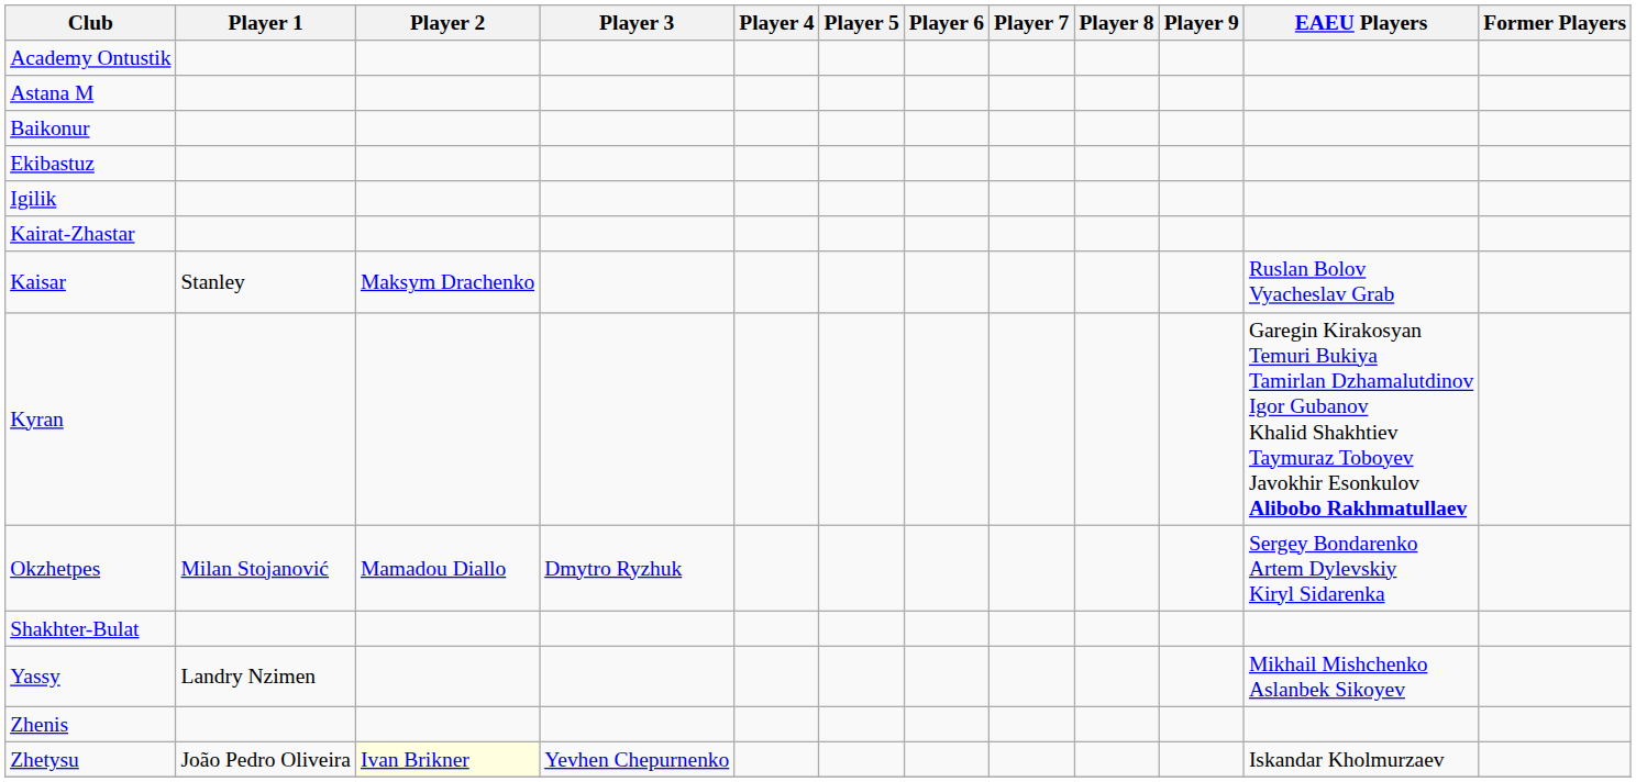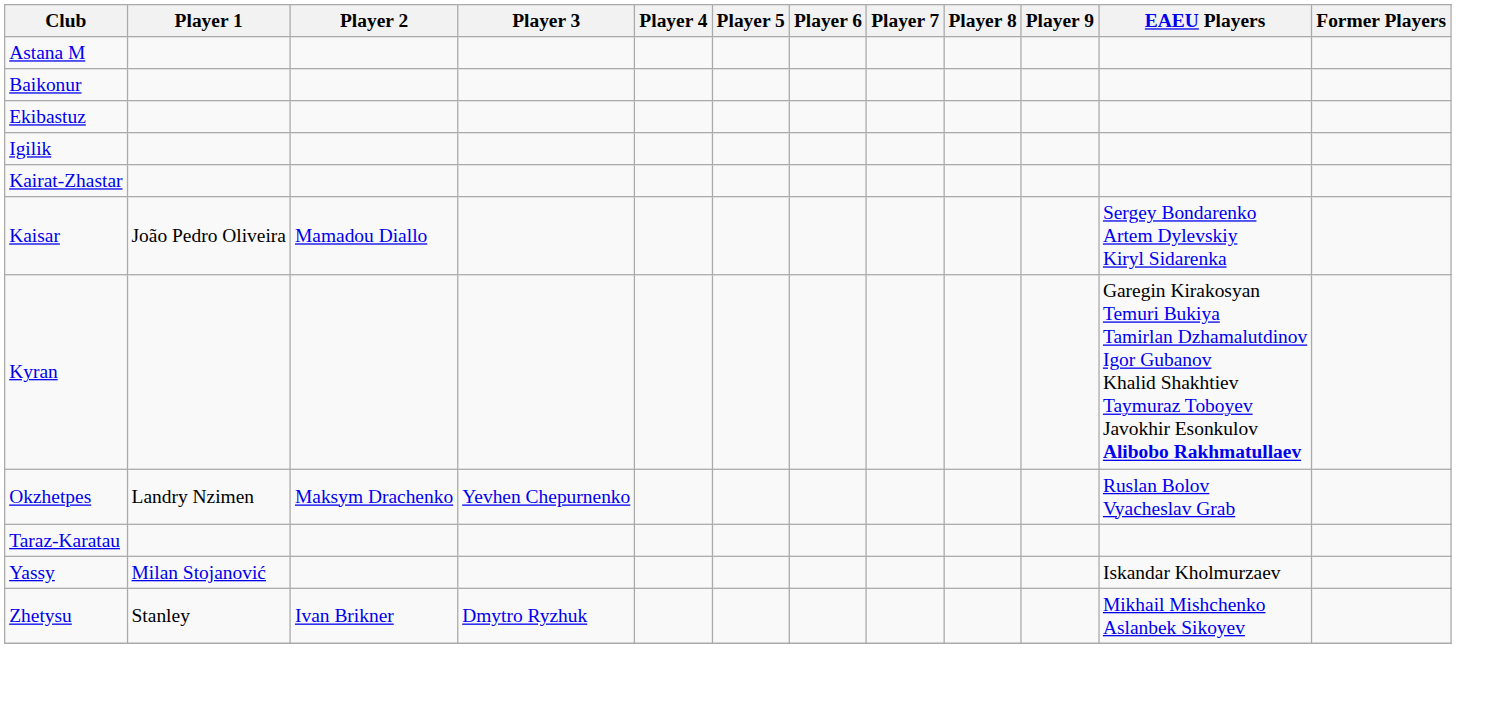- row: Academy Ontustik
Kaisar | Player 1: Stanley -> João Pedro Oliveira
Kaisar | Player 2: Maksym Drachenko -> Mamadou Diallo
Kaisar | EAEU Players: Ruslan Bolov Vyacheslav Grab -> Sergey Bondarenko Artem Dylevskiy Kiryl Sidarenka
Okzhetpes | Player 1: Milan Stojanović -> Landry Nzimen
Okzhetpes | Player 2: Mamadou Diallo -> Maksym Drachenko
Okzhetpes | Player 3: Dmytro Ryzhuk -> Yevhen Chepurnenko
Okzhetpes | EAEU Players: Sergey Bondarenko Artem Dylevskiy Kiryl Sidarenka -> Ruslan Bolov Vyacheslav Grab
- row: Shakhter-Bulat
+ row: Taraz-Karatau
Yassy | Player 1: Landry Nzimen -> Milan Stojanović
Yassy | EAEU Players: Mikhail Mishchenko Aslanbek Sikoyev -> Iskandar Kholmurzaev
- row: Zhenis
Zhetysu | Player 1: João Pedro Oliveira -> Stanley
Zhetysu | Player 2: lightyellow background -> no background
Zhetysu | Player 3: Yevhen Chepurnenko -> Dmytro Ryzhuk
Zhetysu | EAEU Players: Iskandar Kholmurzaev -> Mikhail Mishchenko Aslanbek Sikoyev
